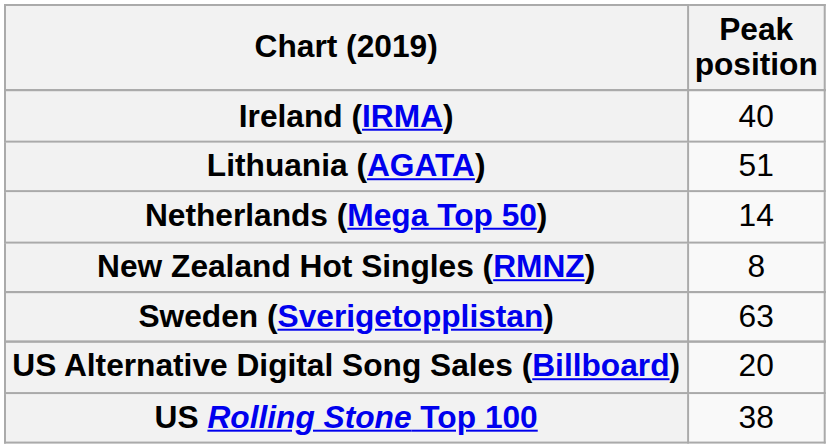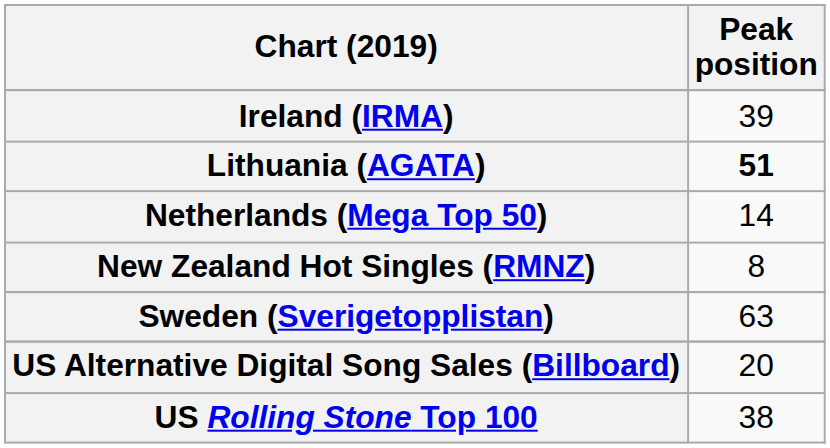Ireland (IRMA) | Peak position: 40 -> 39
Lithuania (AGATA) | Peak position: normal -> bold
